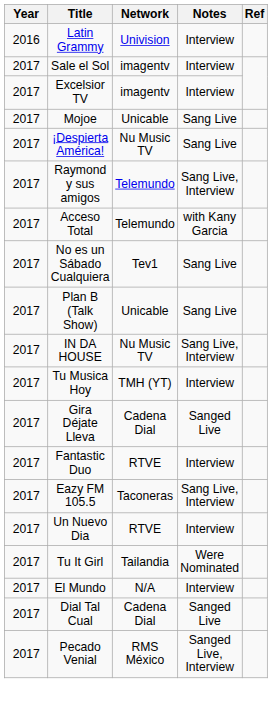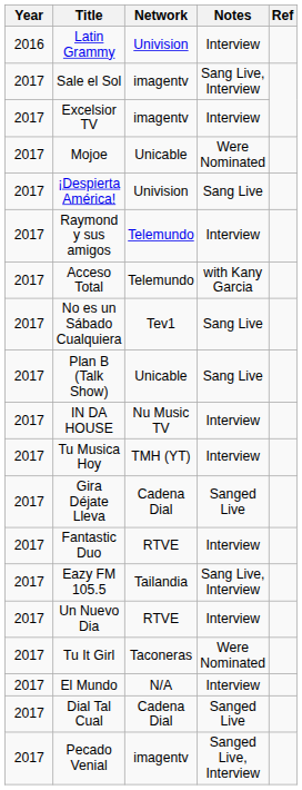Sale el Sol | Notes: Interview -> Sang Live, Interview
Mojoe | Notes: Sang Live -> Were Nominated
¡Despierta América! | Network: Nu Music TV -> Univision
Raymond y sus amigos | Notes: Sang Live, Interview -> Interview
IN DA HOUSE | Notes: Sang Live, Interview -> Interview
Eazy FM 105.5 | Network: Taconeras -> Tailandia
Tu It Girl | Network: Tailandia -> Taconeras
Pecado Venial | Network: RMS México -> imagentv
